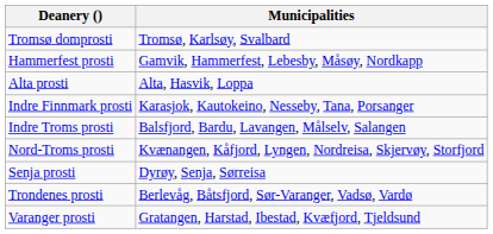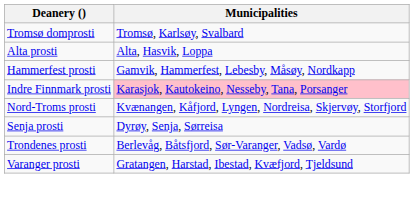rows swapped: Alta prosti <-> Hammerfest prosti
Indre Finnmark prosti | Municipalities: no background -> pink background
- row: Indre Troms prosti | Balsfjord, Bardu, Lavangen, Målselv, Salangen
